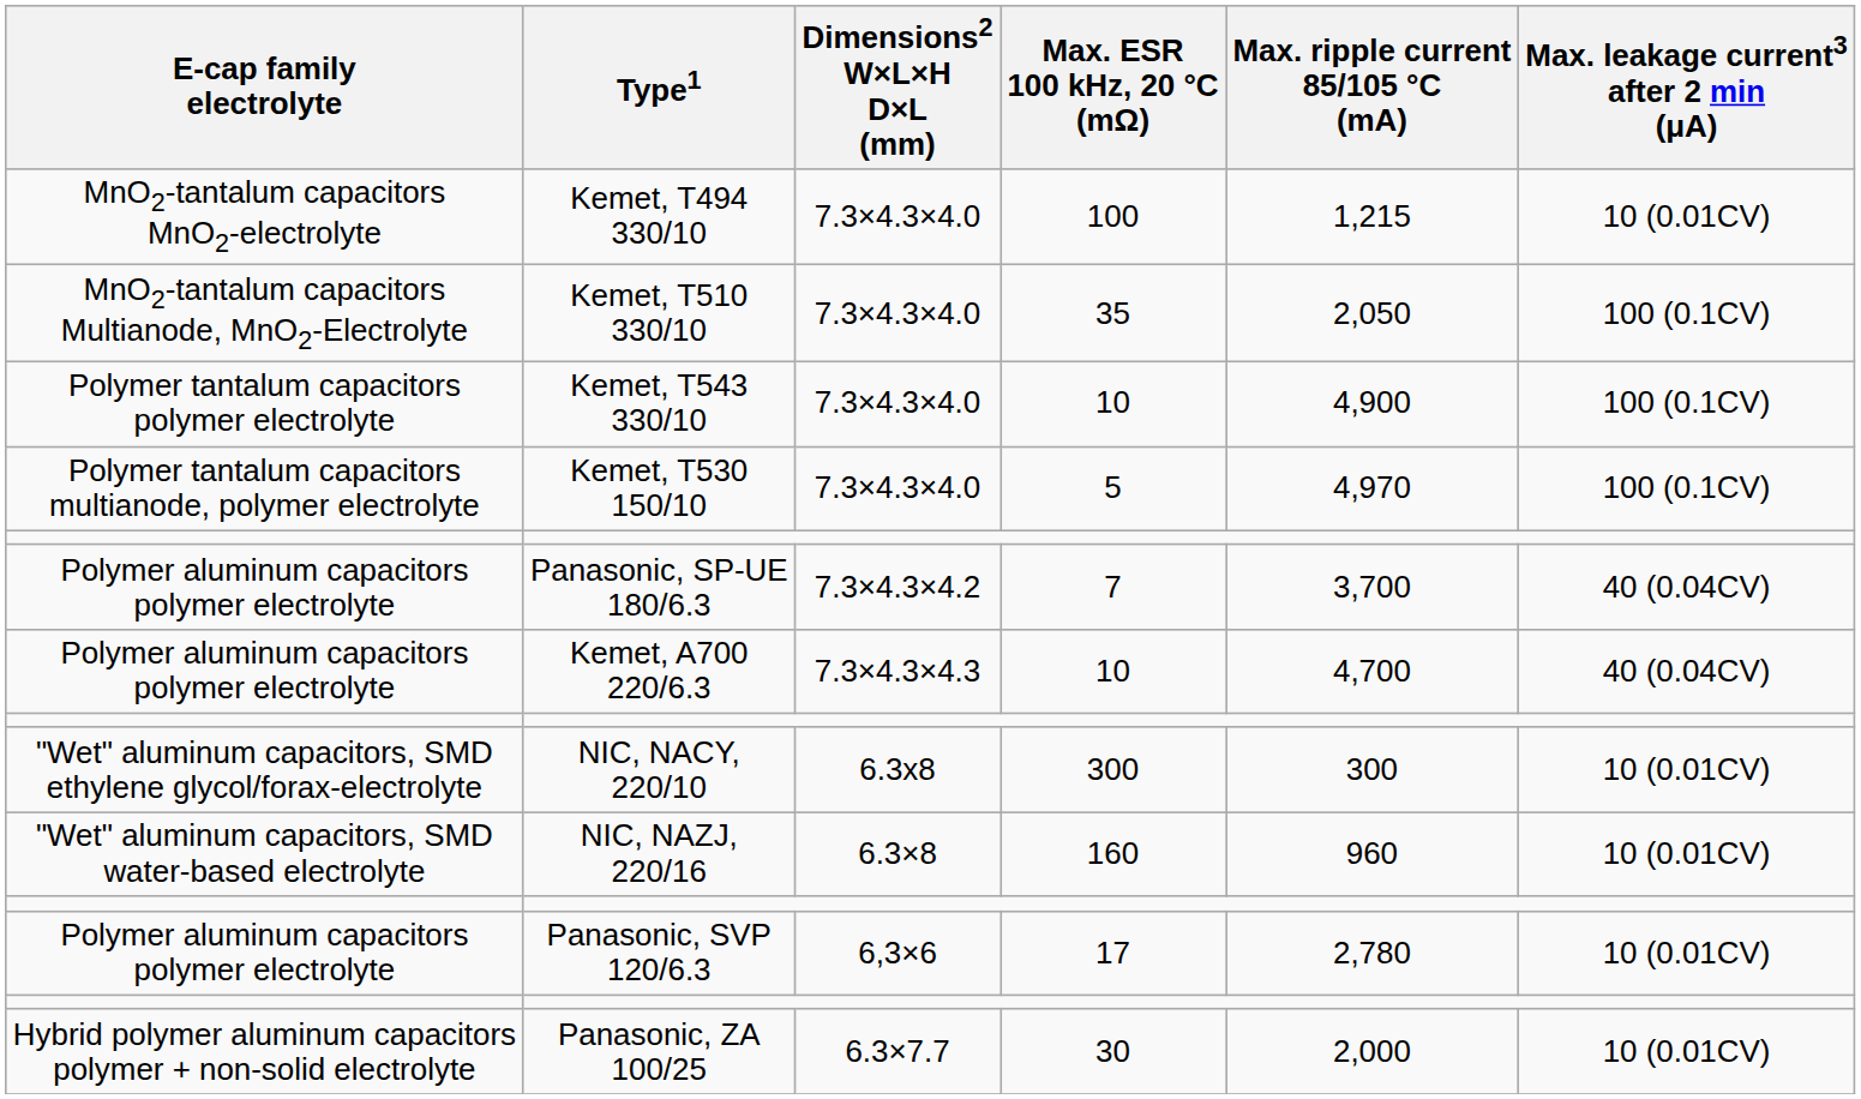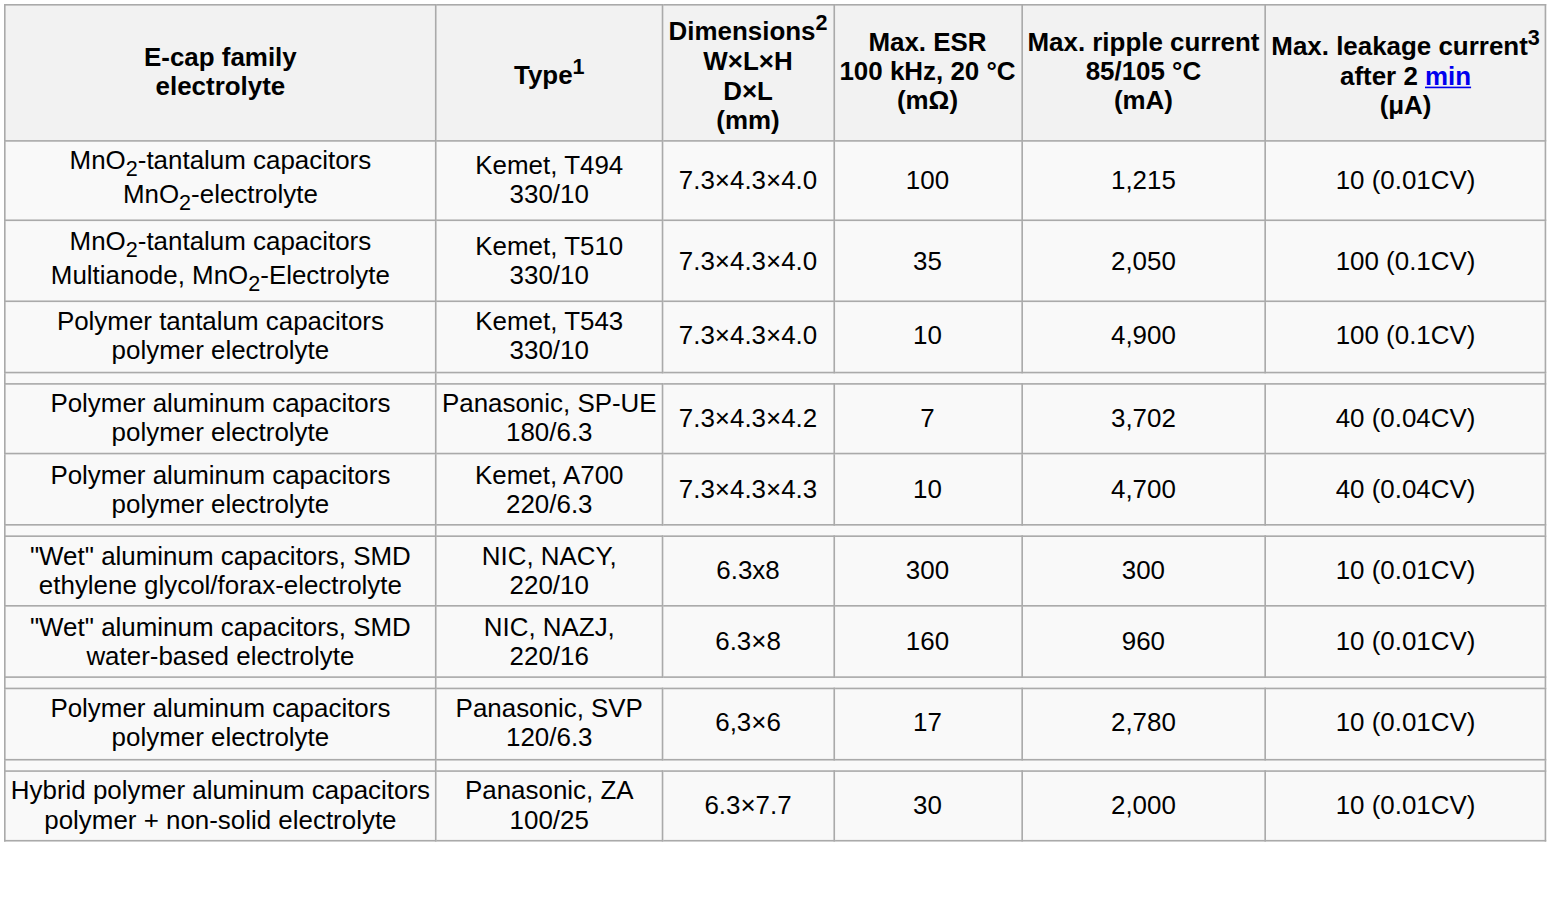- row: Polymer tantalum capacitors multianode, polymer electrolyte | Kemet, T530 150/10 | 7.3×4.3×4.0 | 5 | 4,970 | 100 (0.1CV)
Panasonic, SP-UE 180/6.3 | Max. ripple current 85/105 °C (mA): 3,700 -> 3,702
